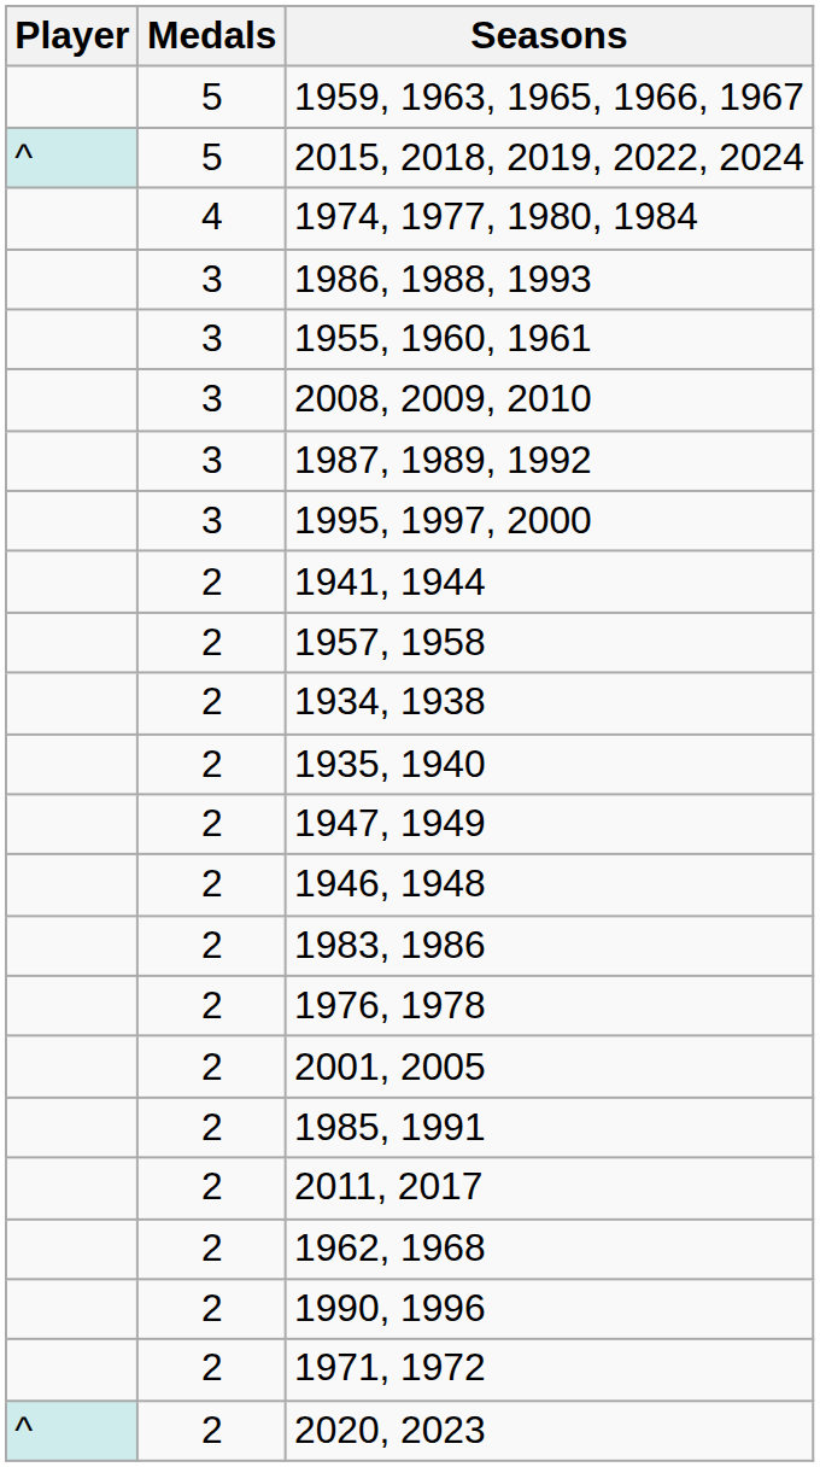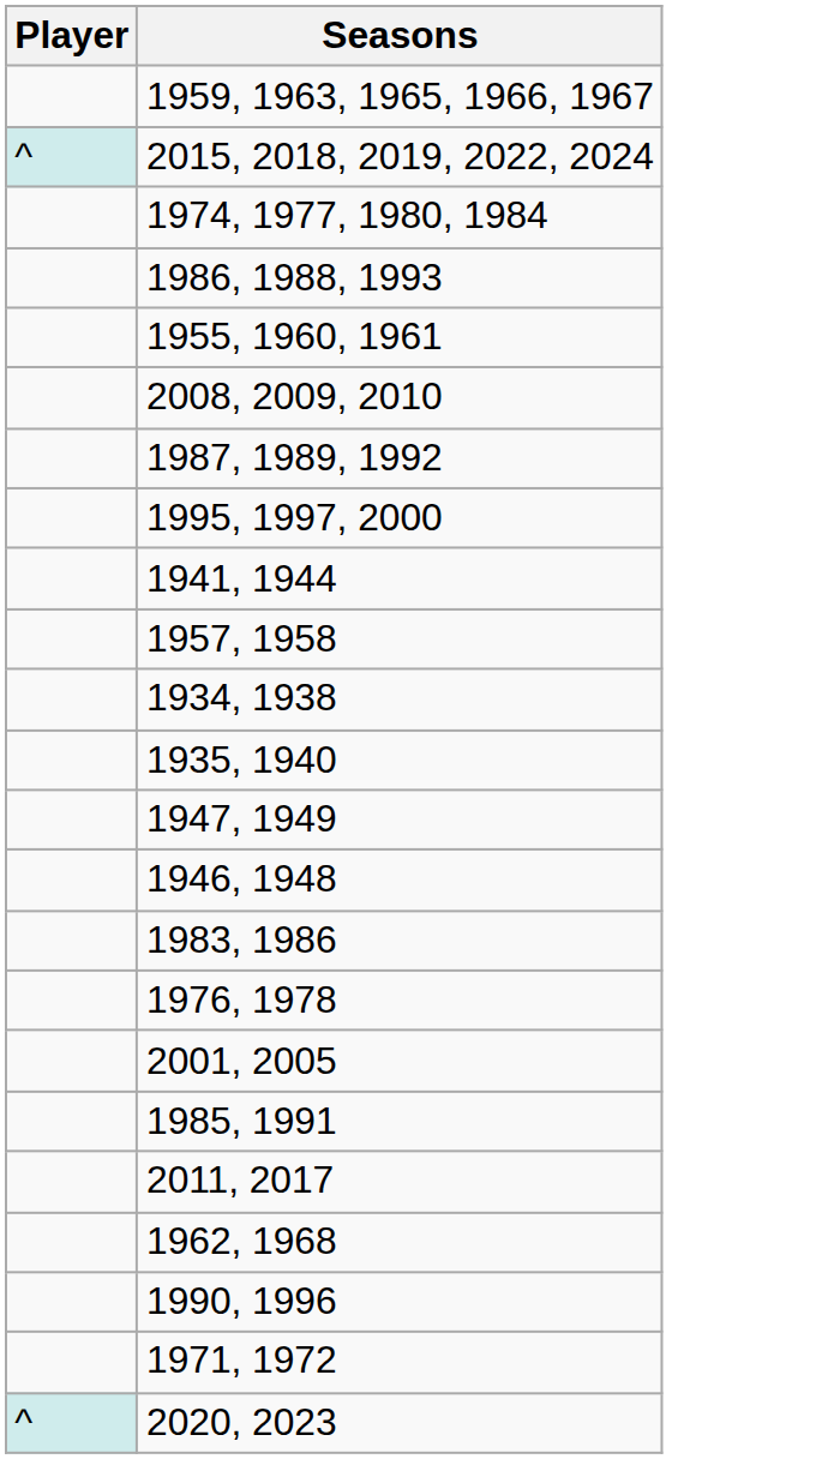- column: Medals | 5 | 5 | 4 | 3 | 3 | 3 | 3 | 3 | 2 | 2 | 2 | 2 | 2 | 2 | 2 | 2 | 2 | 2 | 2 | 2 | 2 | 2 | 2
